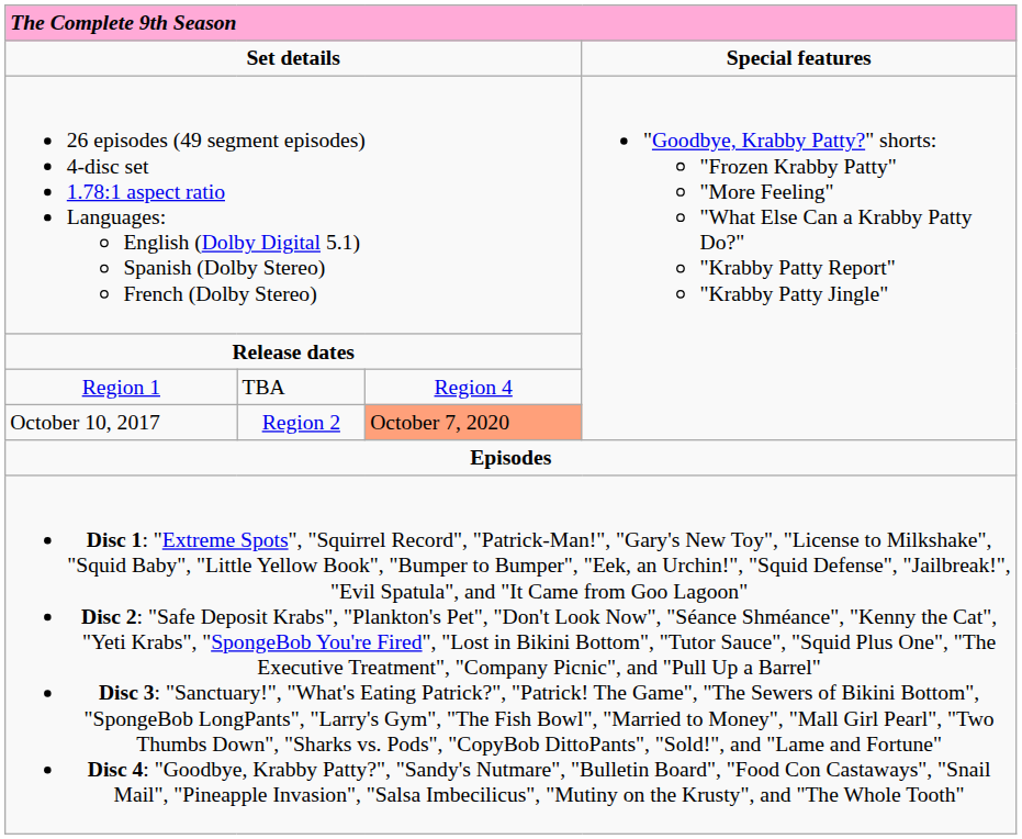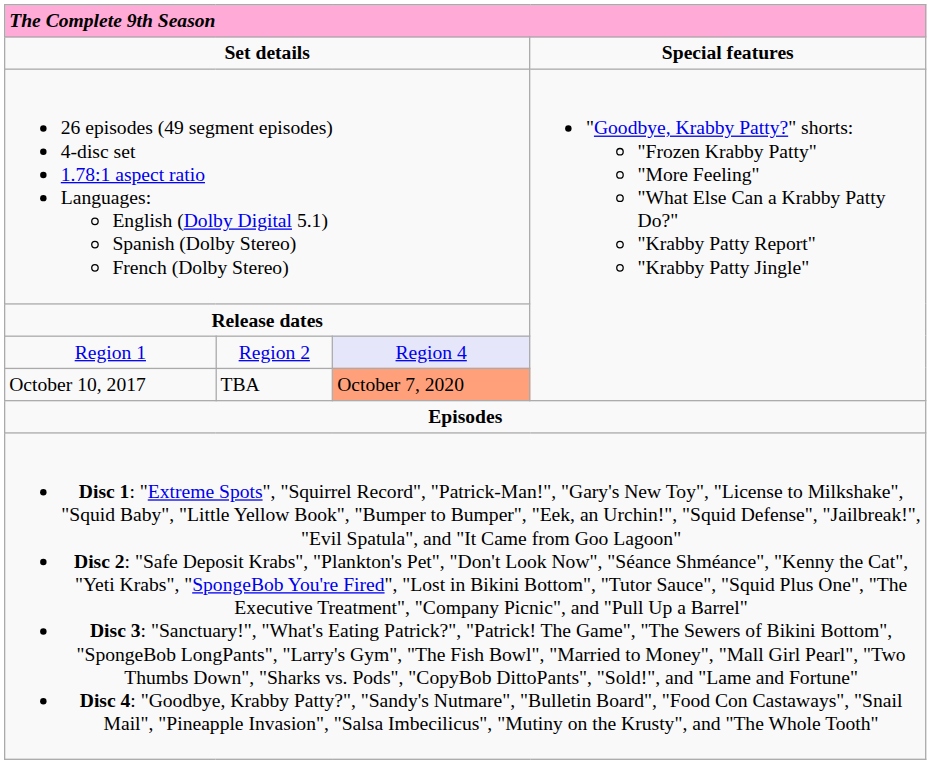Region 1 | column 2: TBA -> Region 2
Region 1 | column 3: no background -> lavender background
October 10, 2017 | column 2: Region 2 -> TBA
